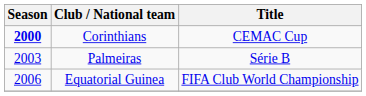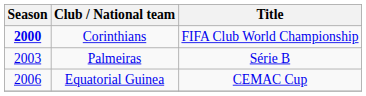Corinthians | Title: CEMAC Cup -> FIFA Club World Championship
Equatorial Guinea | Title: FIFA Club World Championship -> CEMAC Cup
